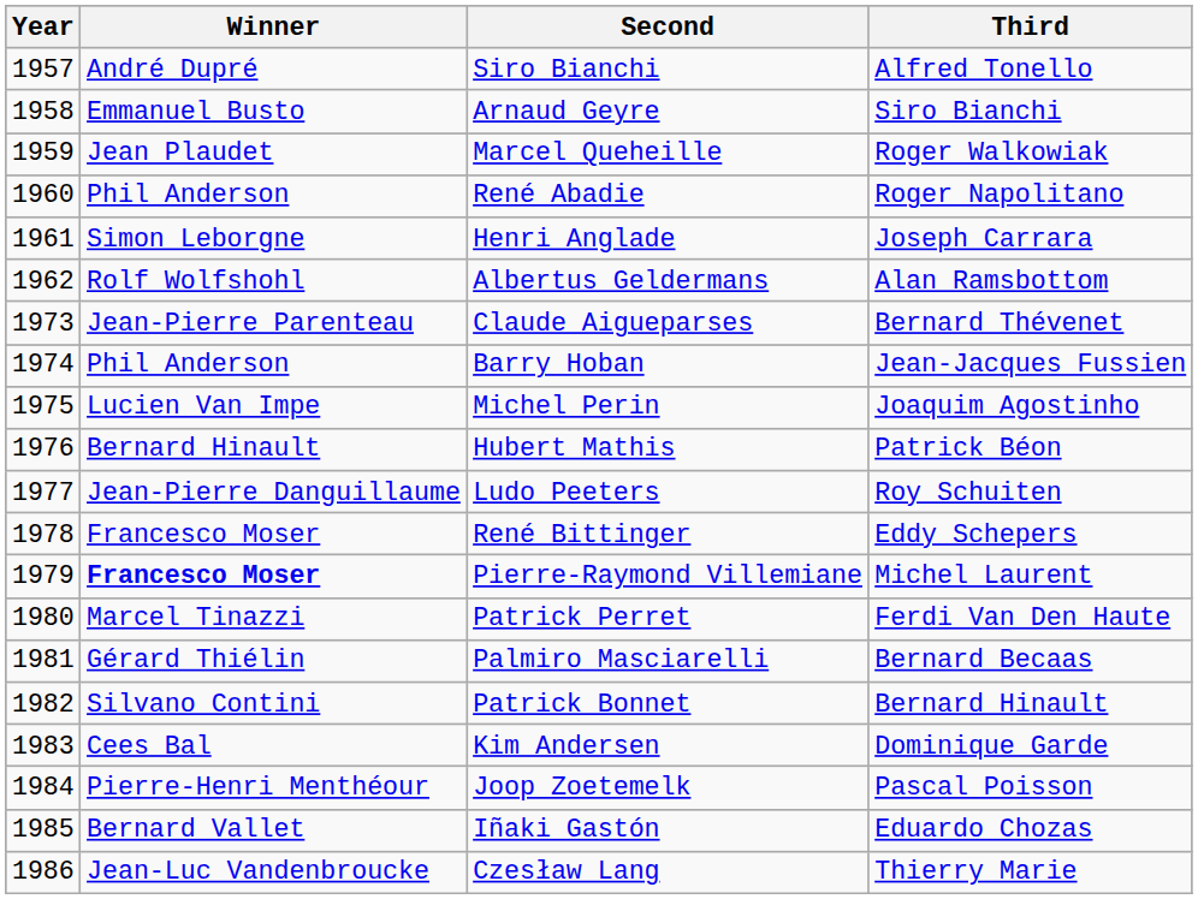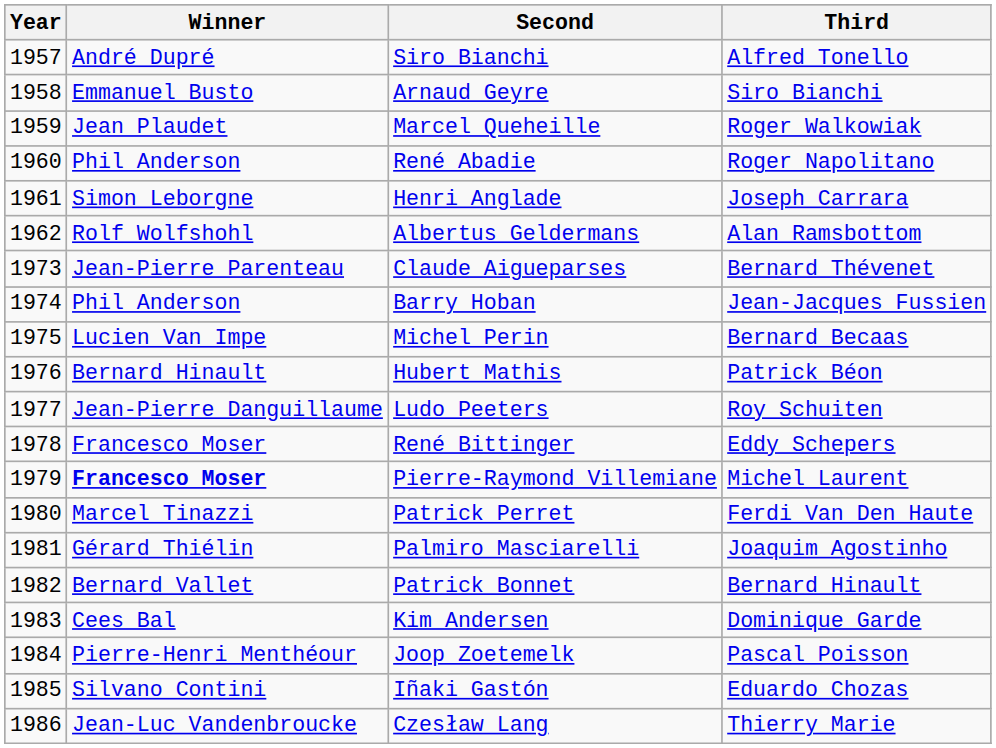Michel Perin | Third: Joaquim Agostinho -> Bernard Becaas
Palmiro Masciarelli | Third: Bernard Becaas -> Joaquim Agostinho
Patrick Bonnet | Winner: Silvano Contini -> Bernard Vallet
Iñaki Gastón | Winner: Bernard Vallet -> Silvano Contini
